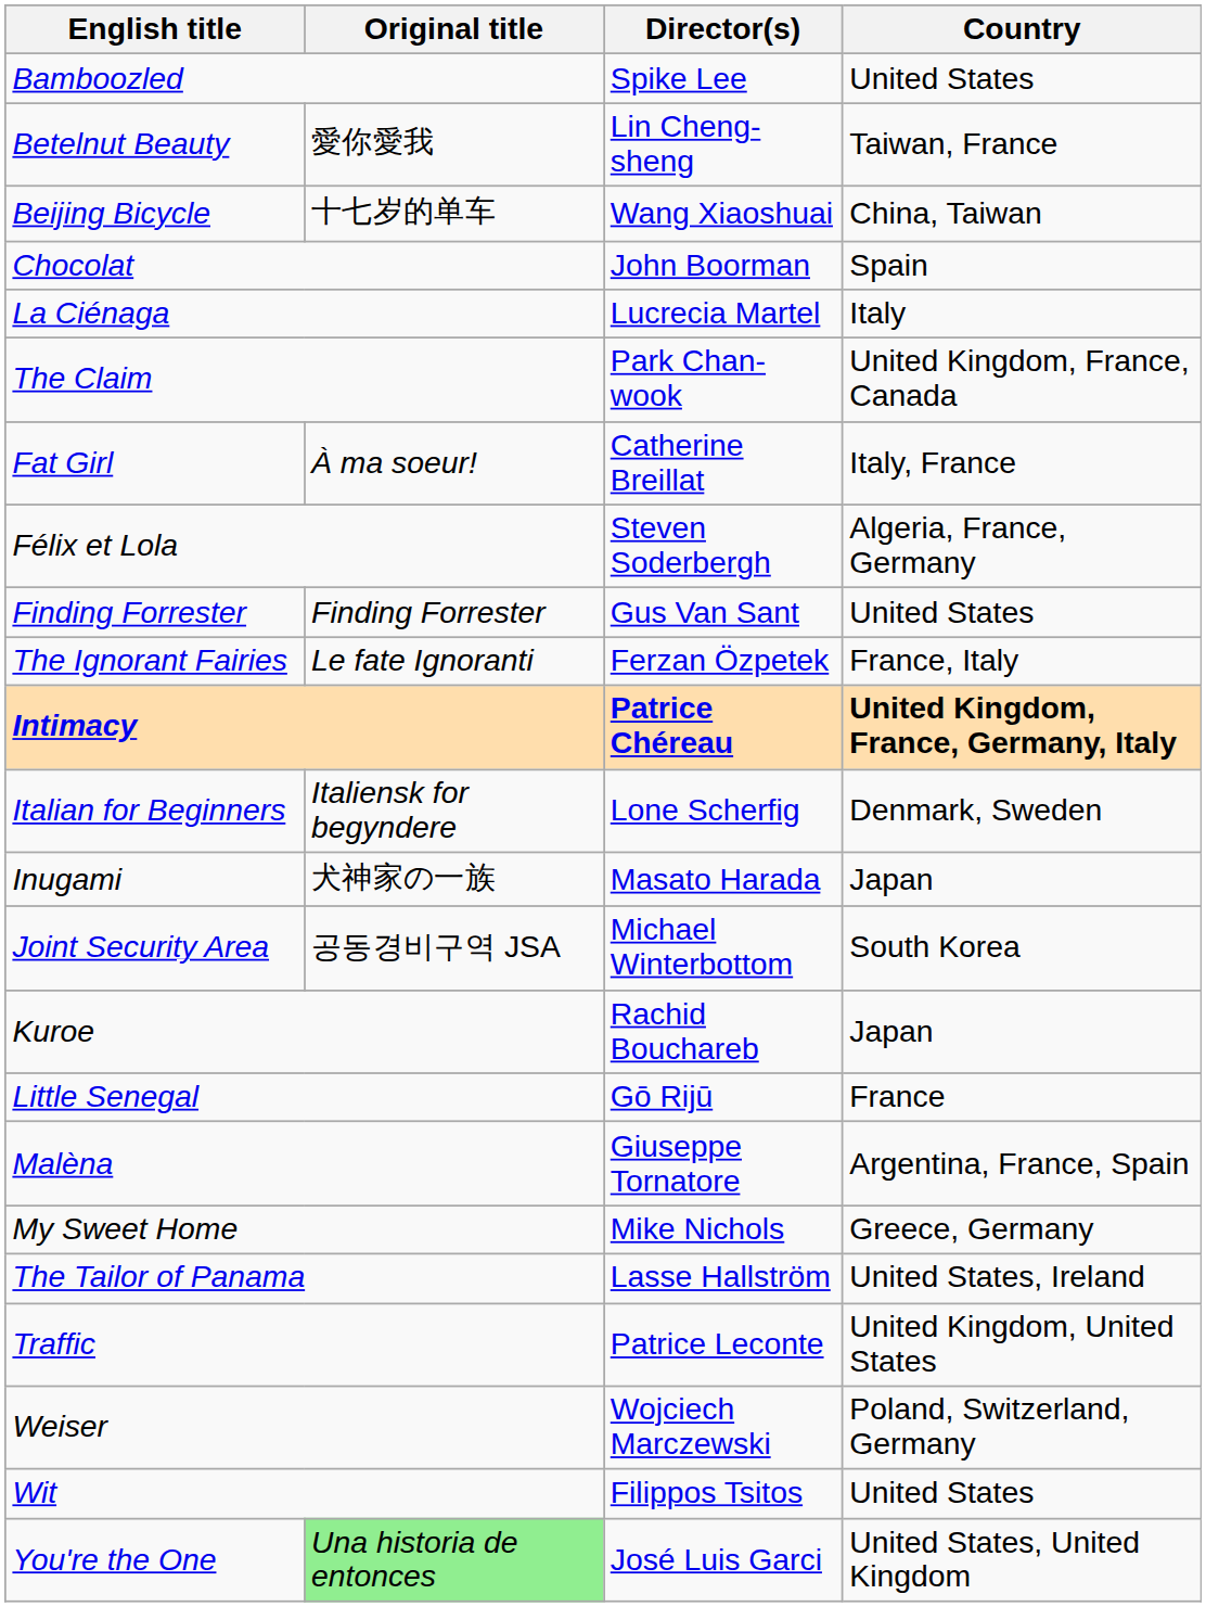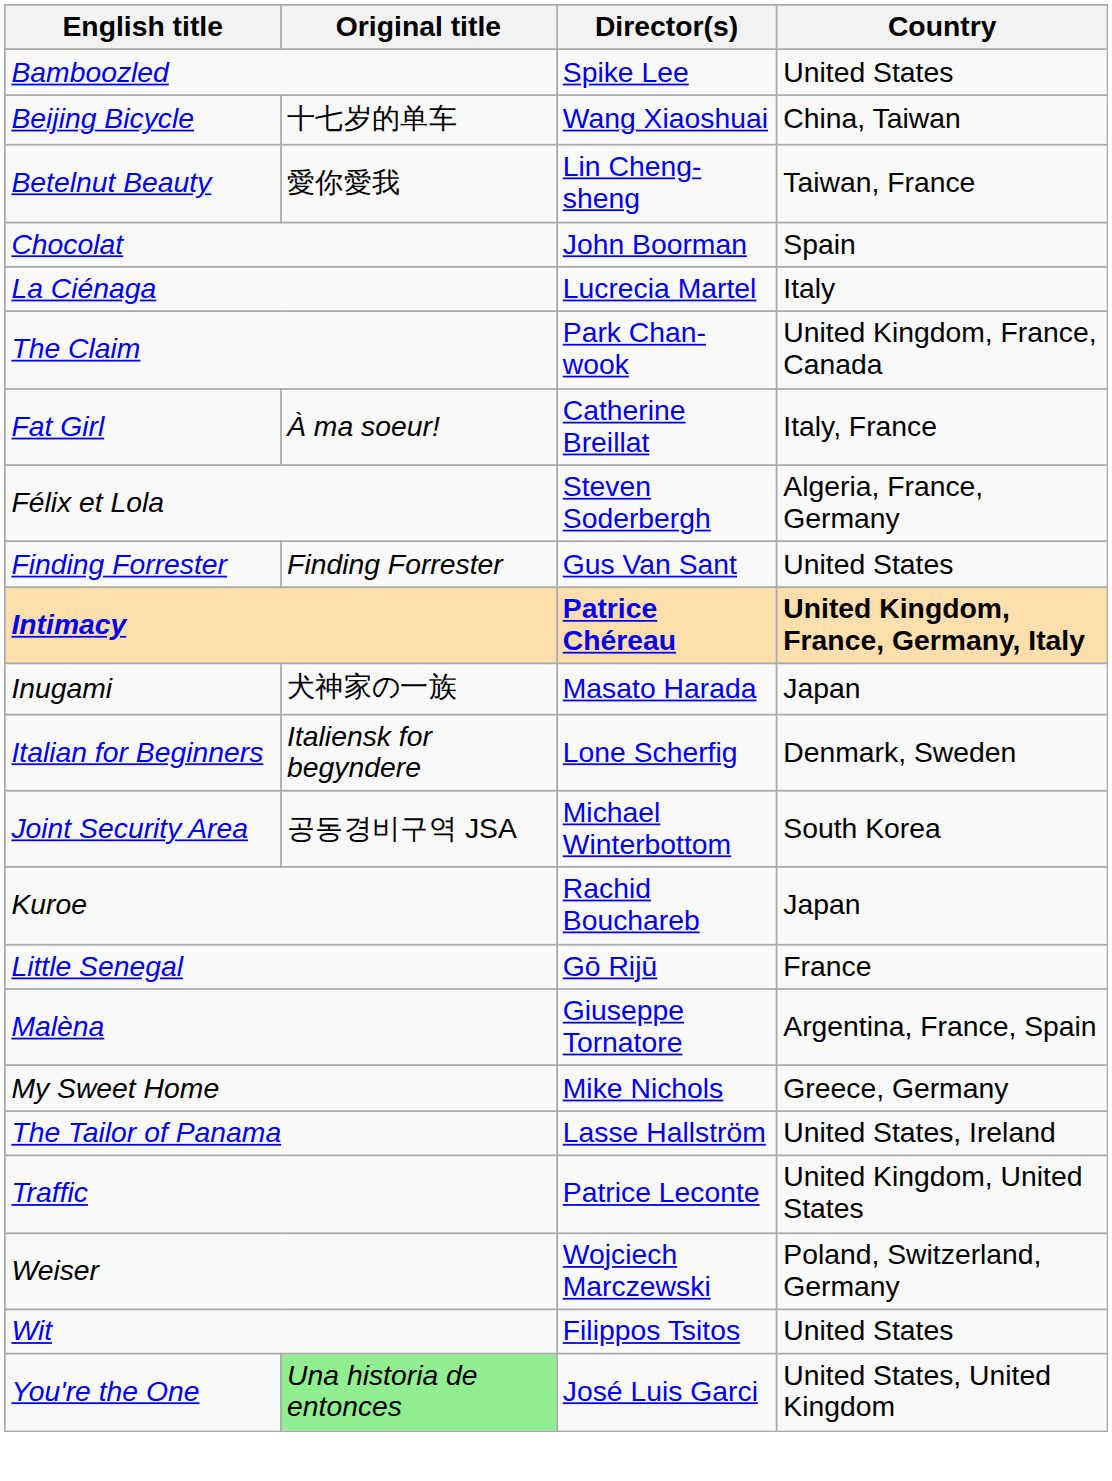rows swapped: Beijing Bicycle <-> Betelnut Beauty
- row: The Ignorant Fairies | Le fate Ignoranti | Ferzan Özpetek | France, Italy
rows swapped: Inugami <-> Italian for Beginners
